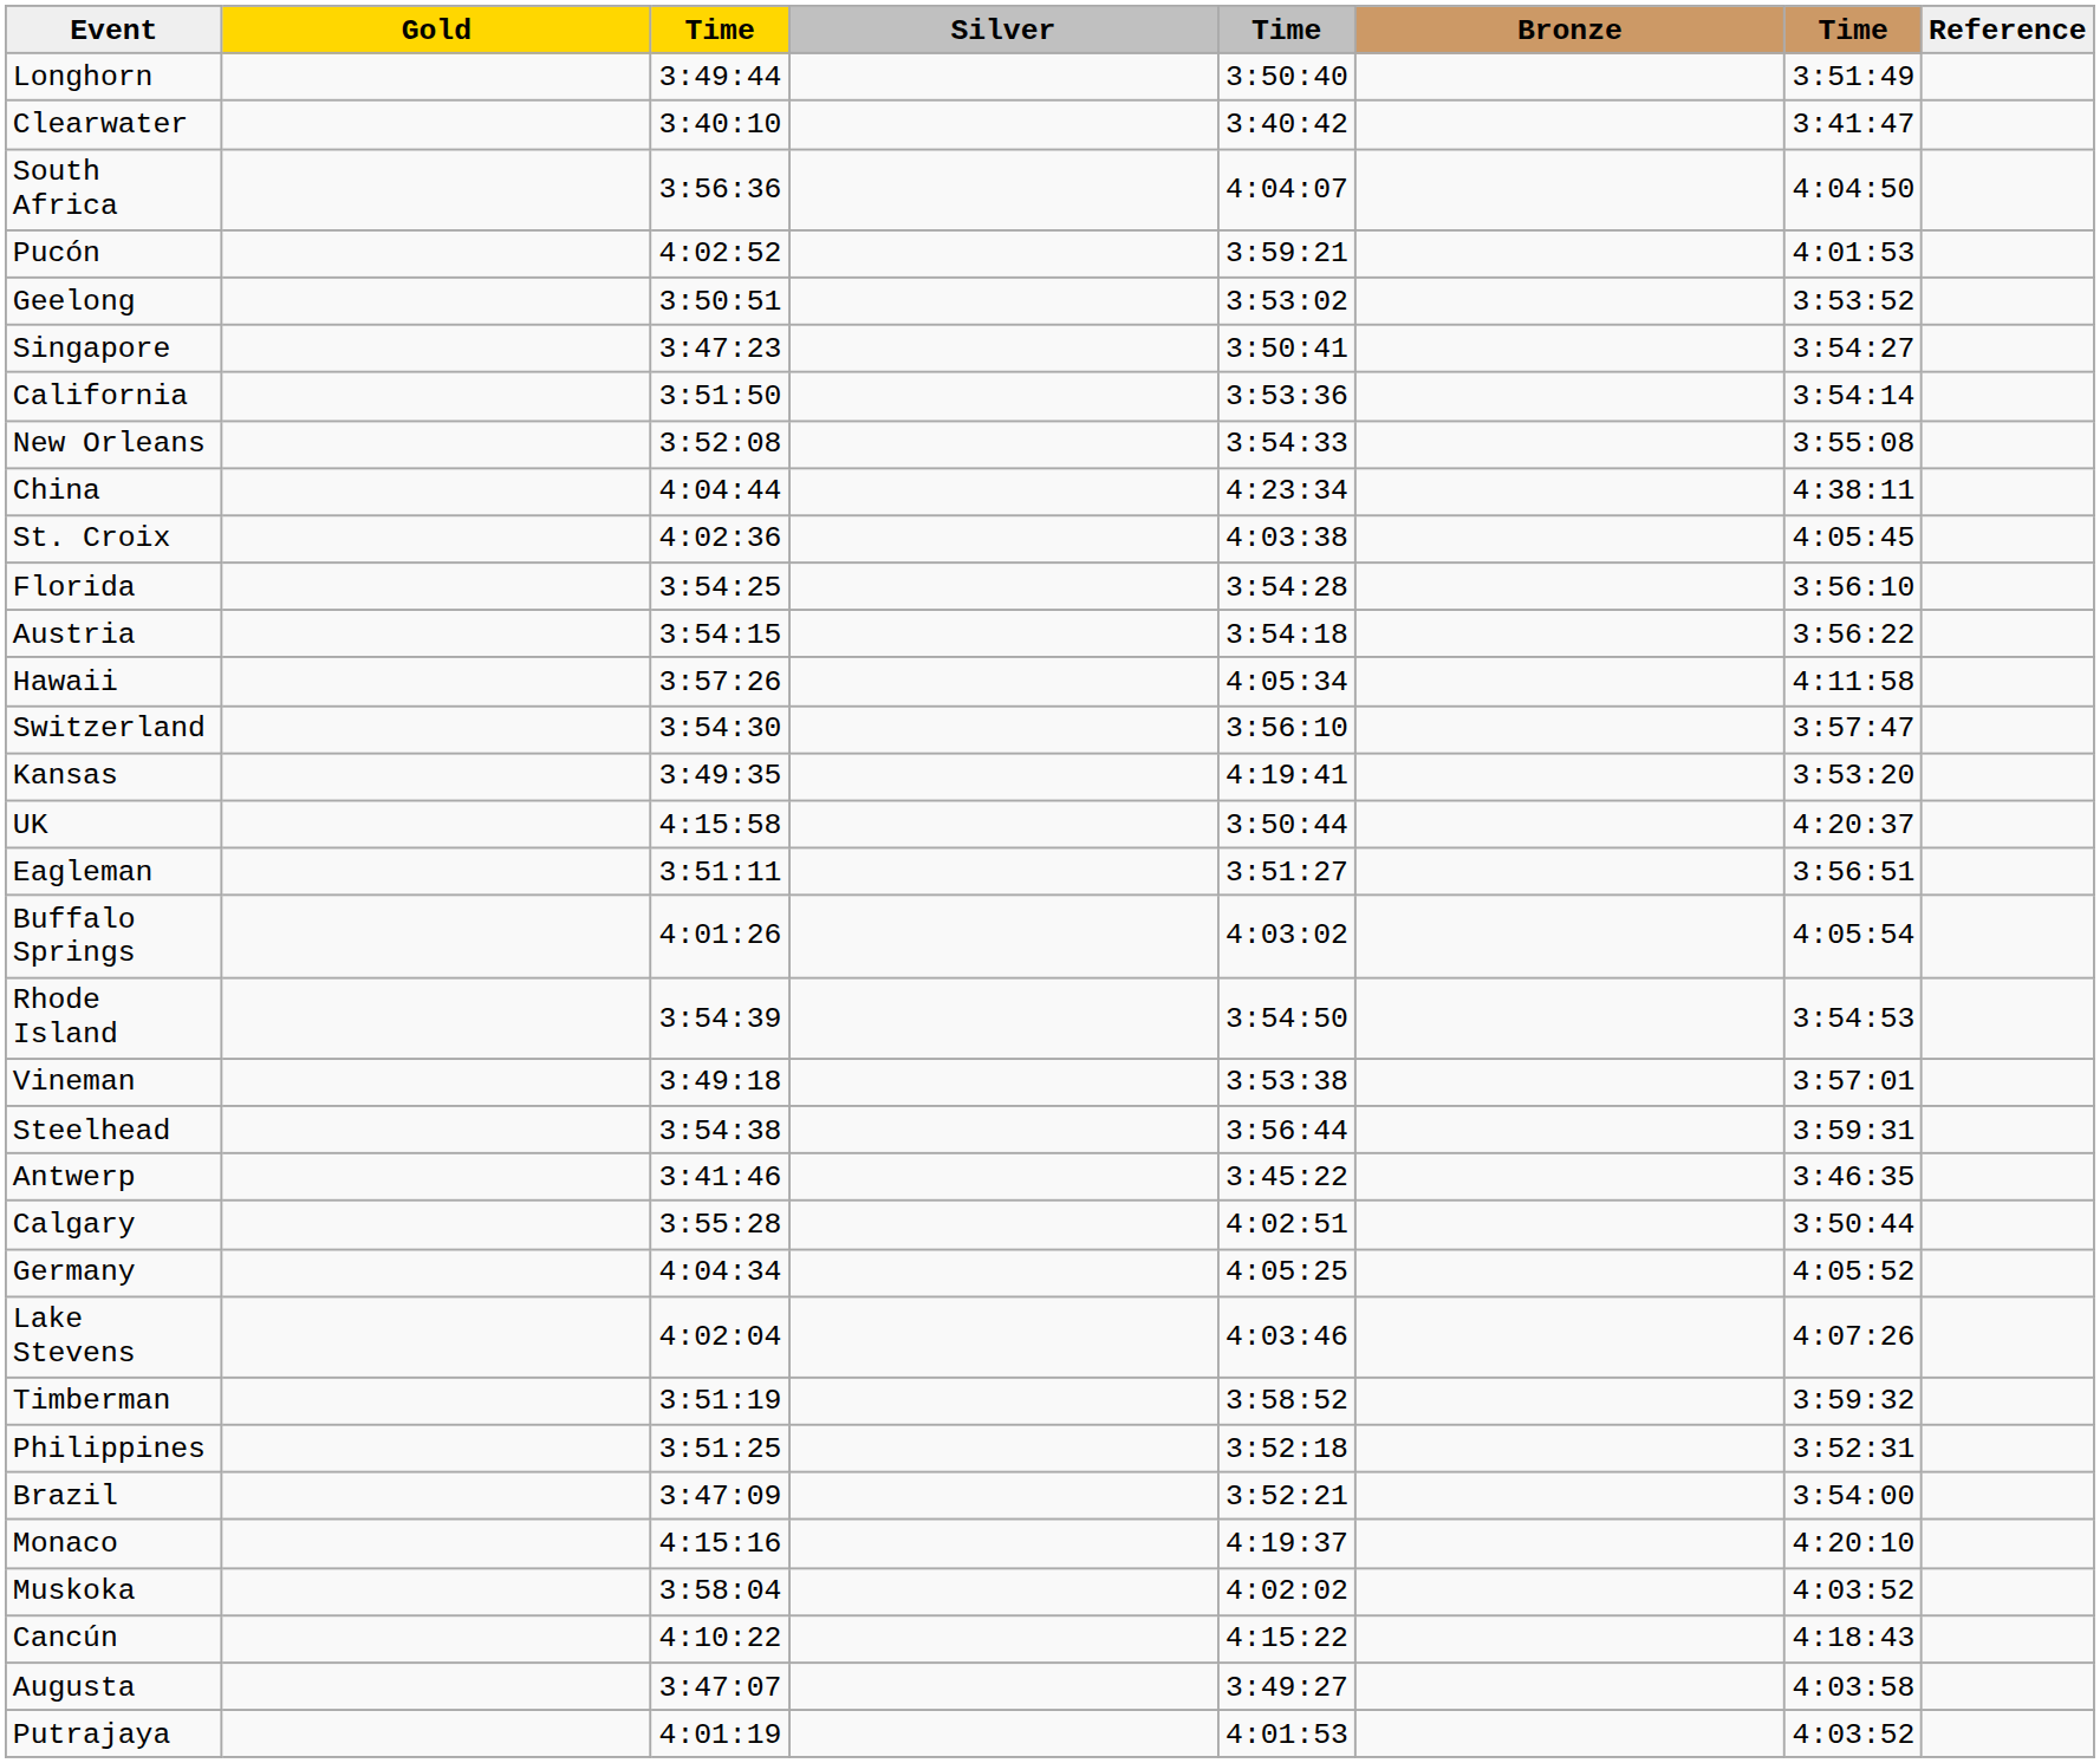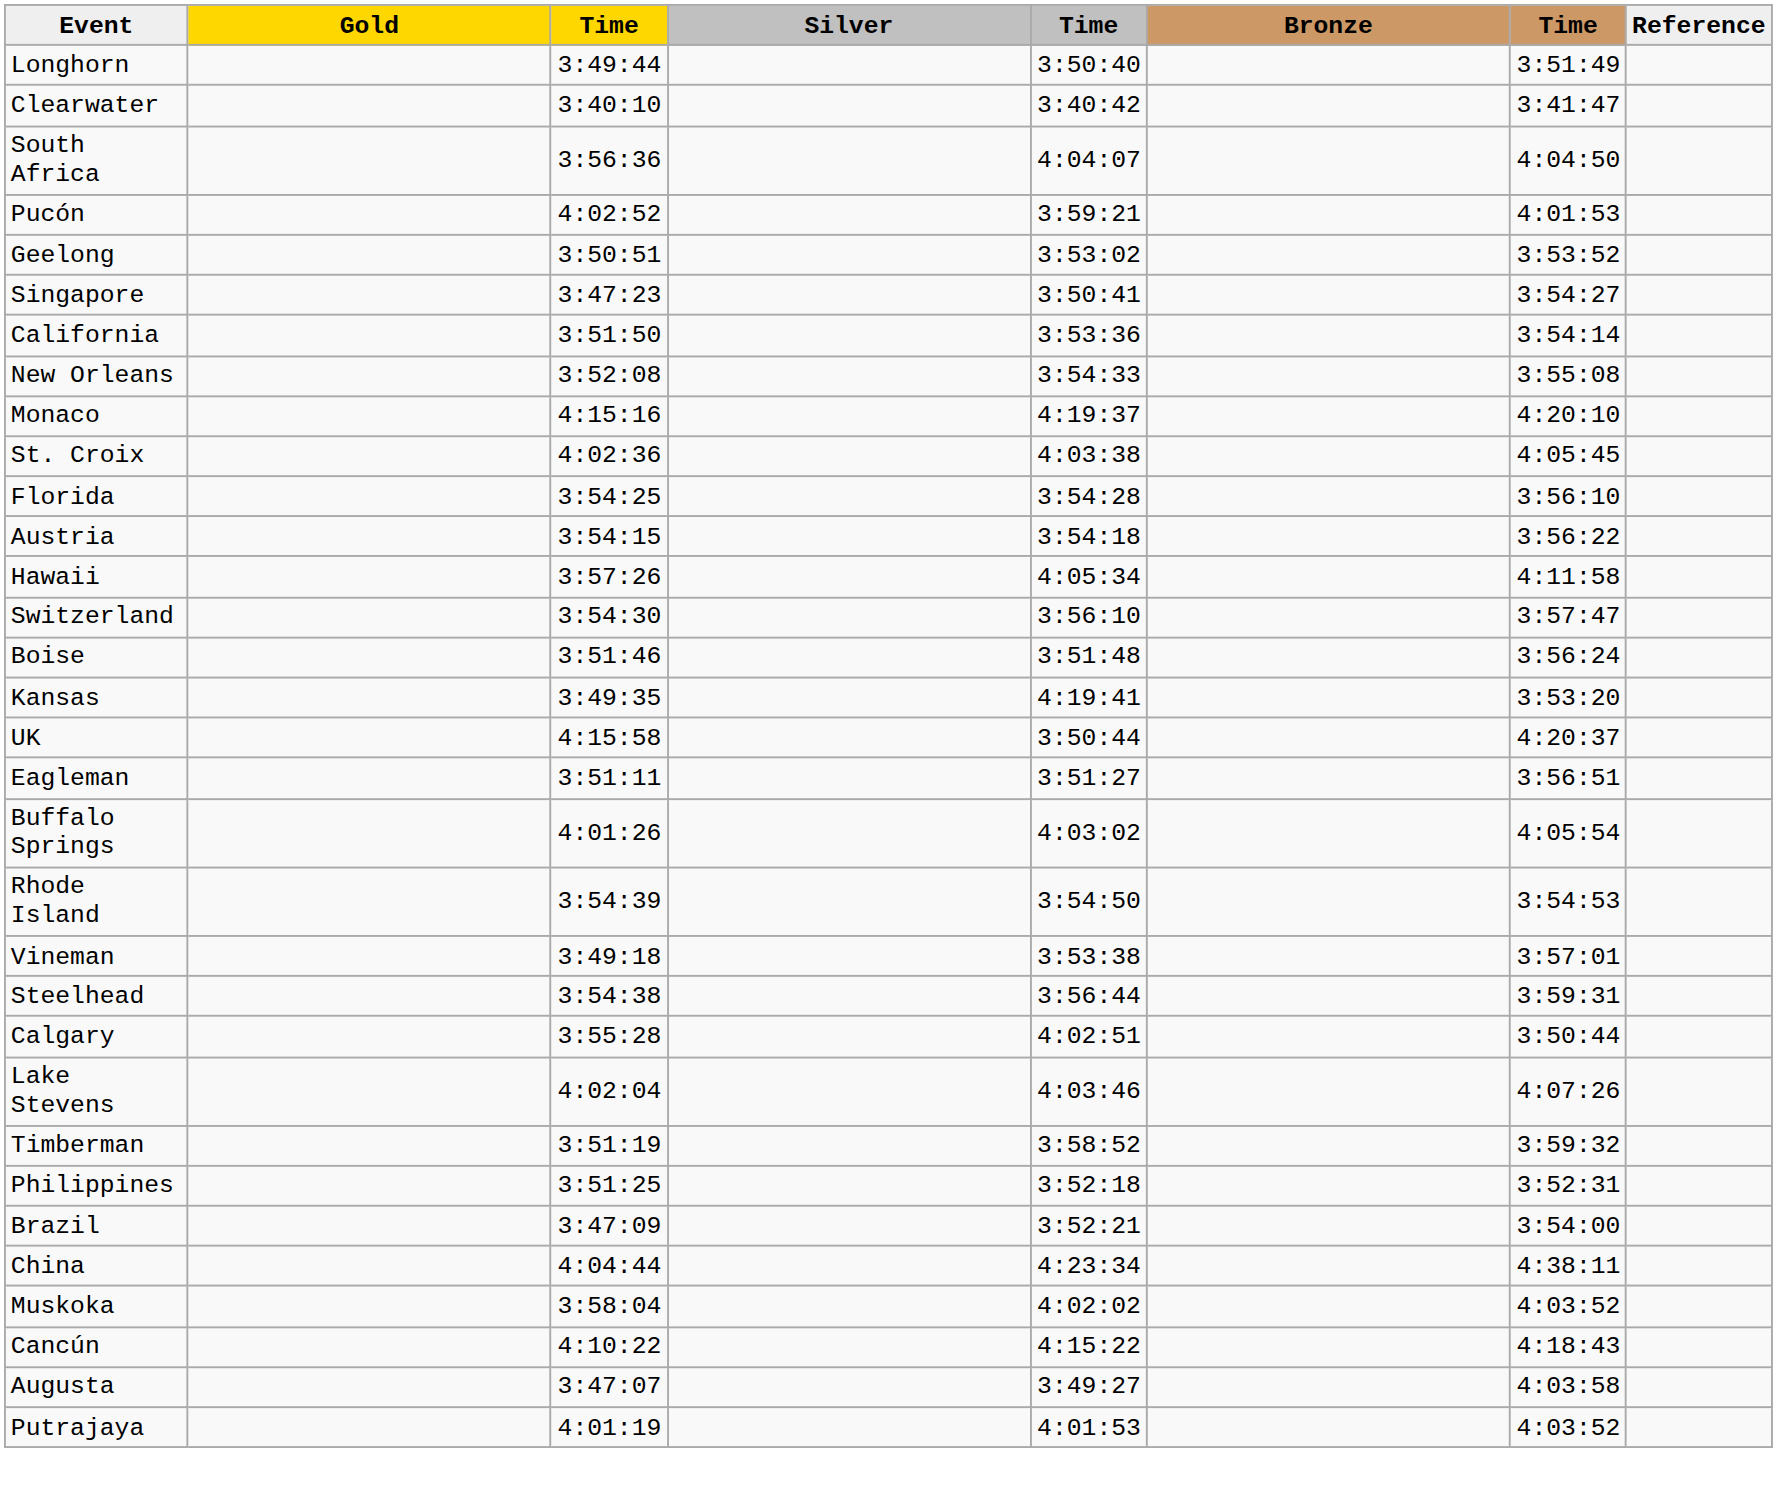rows swapped: China <-> Monaco
+ row: Boise | 3:51:46 | 3:51:48 | 3:56:24
- row: Antwerp | 3:41:46 | 3:45:22 | 3:46:35
- row: Germany | 4:04:34 | 4:05:25 | 4:05:52
